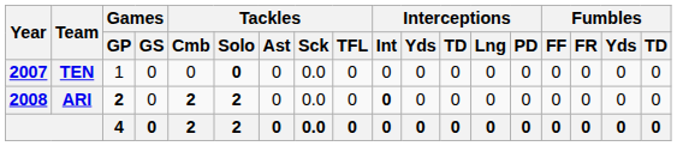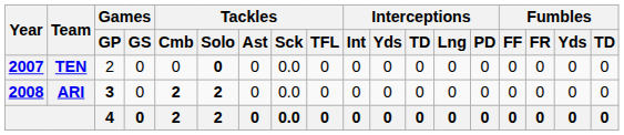TEN | Games / GP: 1 -> 2
ARI | Games / GP: 2 -> 3
ARI | Interceptions / Int: bold -> normal
